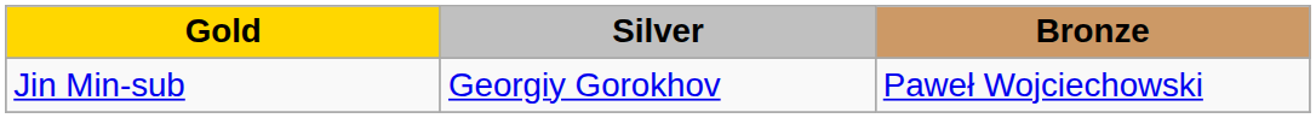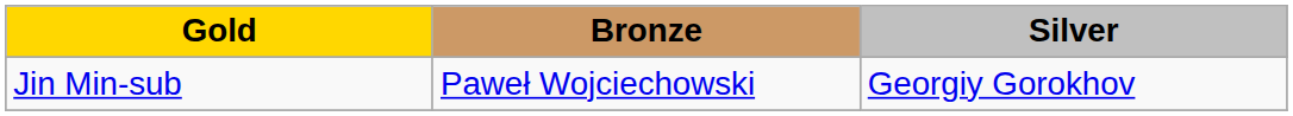columns swapped: Silver <-> Bronze
